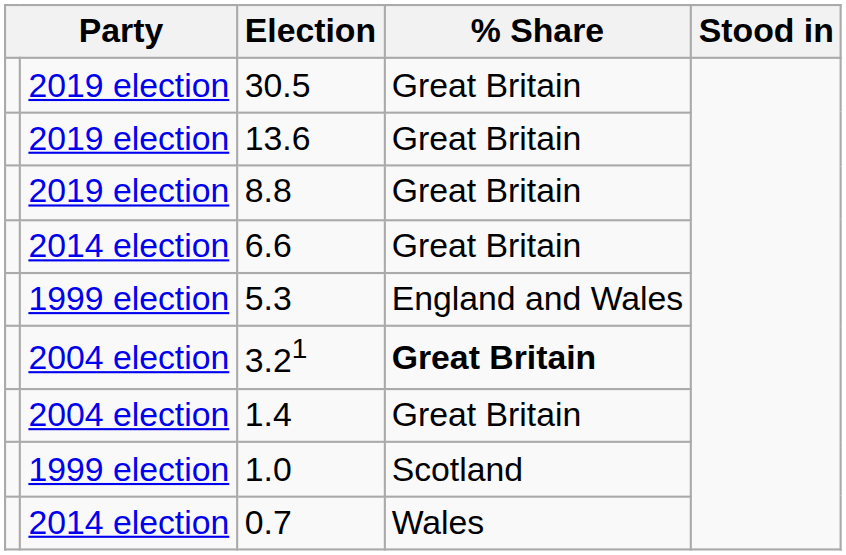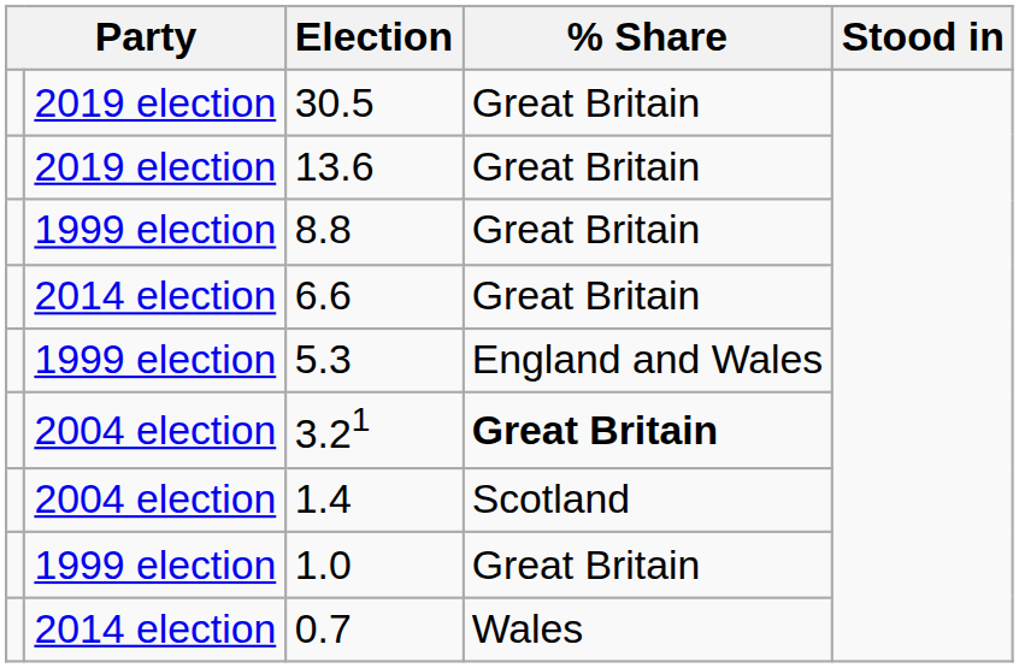8.8 | column 2: 2019 election -> 1999 election
1.4 | % Share: Great Britain -> Scotland
1.0 | % Share: Scotland -> Great Britain
